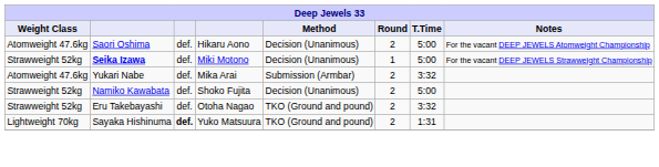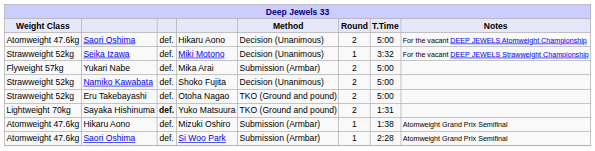Miki Motono | column 2: bold -> normal
Miki Motono | T.Time: 5:00 -> 3:32
Mika Arai | Weight Class: Atomweight 47.6kg -> Flyweight 57kg
Mika Arai | T.Time: 3:32 -> 5:00
Otoha Nagao | T.Time: 3:32 -> 5:00
+ row: Atomweight 47.6kg | Hikaru Aono | def. | Mizuki Oshiro | Submission (Armbar) | 1 | 1:38 | Atomweight Grand Prix Semifinal
+ row: Atomweight 47.6kg | Saori Oshima | def. | Si Woo Park | Submission (Armbar) | 1 | 2:28 | Atomweight Grand Prix Semifinal
